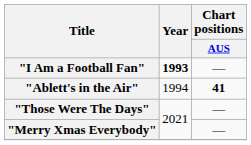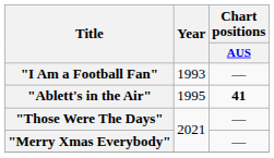"I Am a Football Fan" | Year: bold -> normal
"Ablett's in the Air" | Year: 1994 -> 1995
